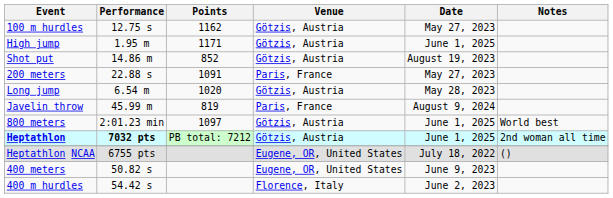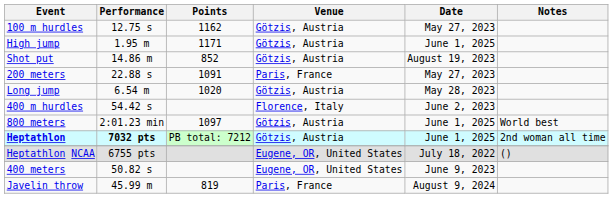rows swapped: Javelin throw <-> 400 m hurdles
